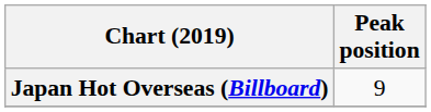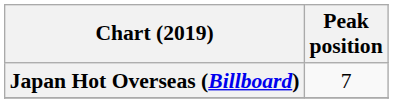Japan Hot Overseas (Billboard) | Peak position: 9 -> 7
